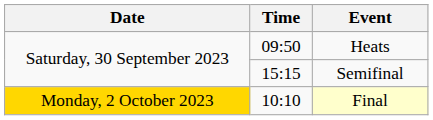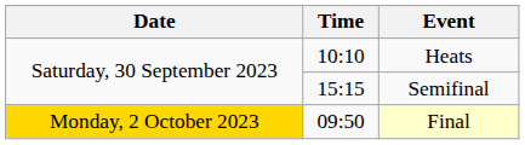Heats | Time: 09:50 -> 10:10
Final | Time: 10:10 -> 09:50
